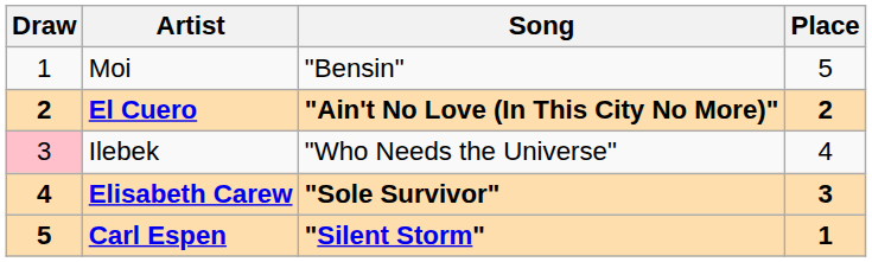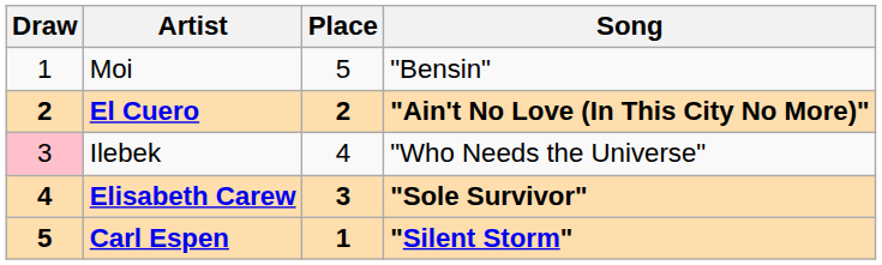columns swapped: Song <-> Place
